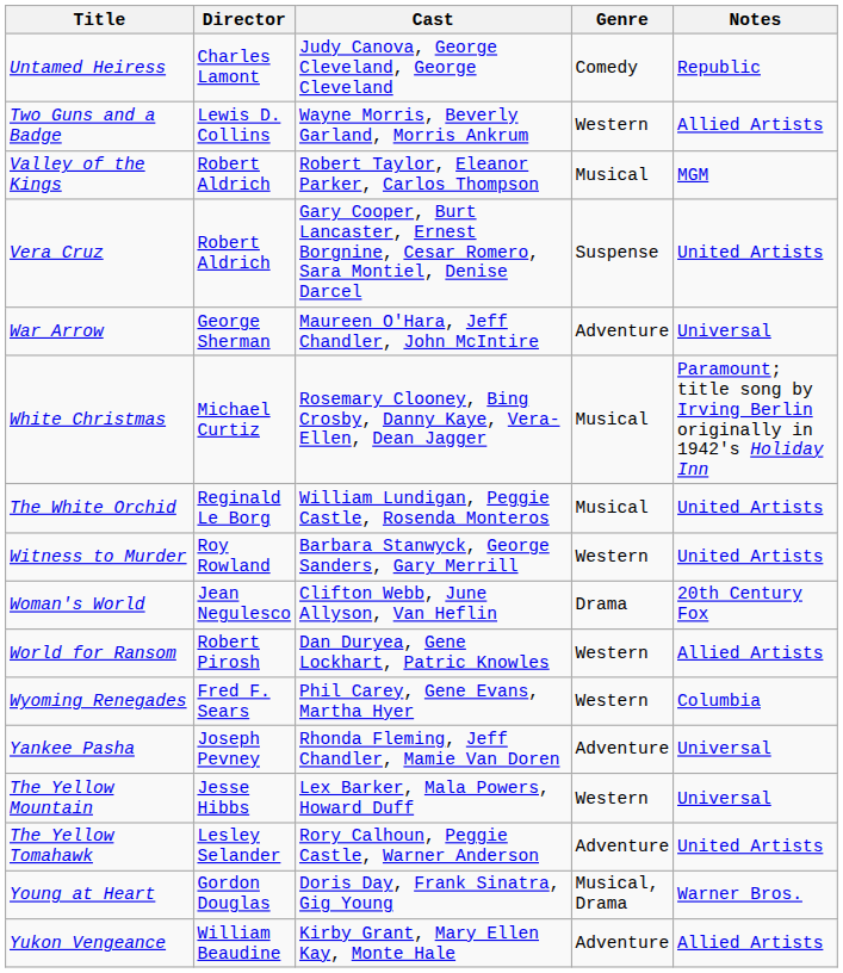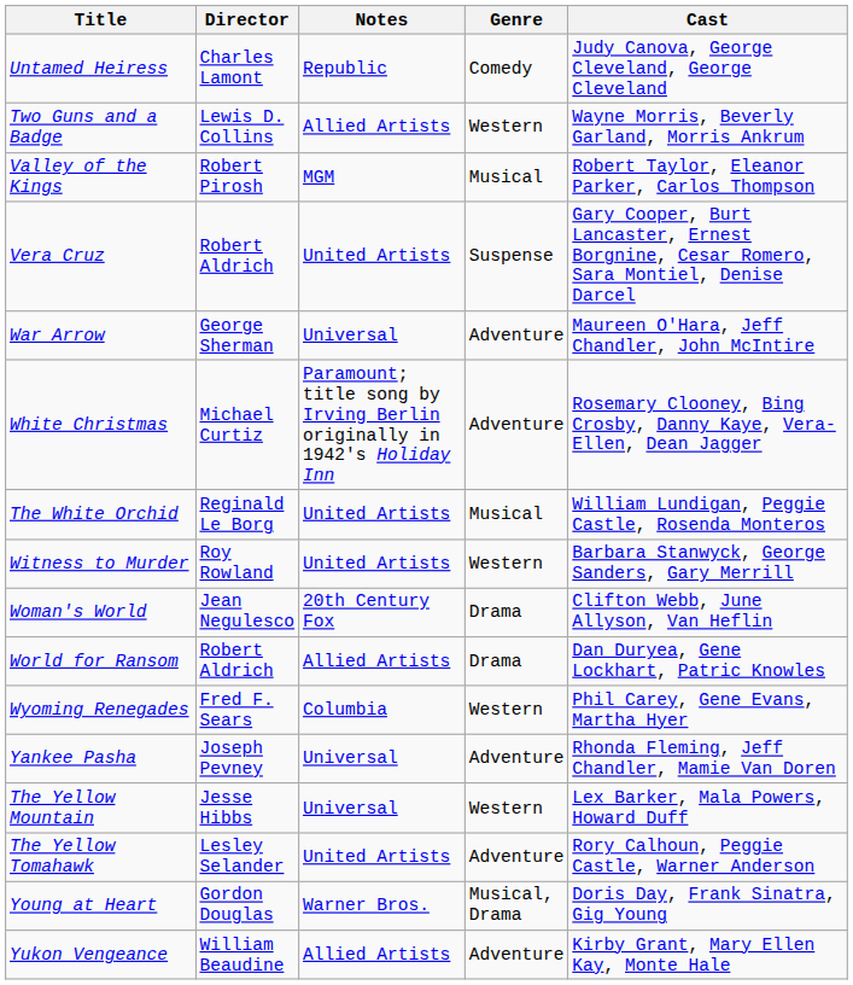columns swapped: Cast <-> Notes
Valley of the Kings | Director: Robert Aldrich -> Robert Pirosh
White Christmas | Genre: Musical -> Adventure
World for Ransom | Director: Robert Pirosh -> Robert Aldrich
World for Ransom | Genre: Western -> Drama
